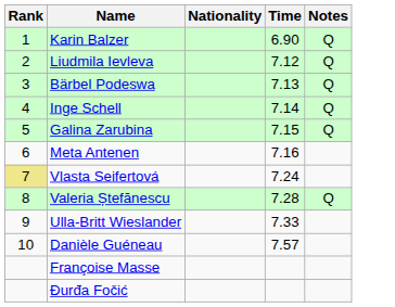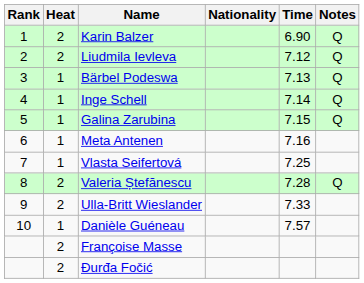+ column: Heat | 2 | 2 | 1 | 1 | 1 | 1 | 1 | 2 | 2 | 1 | 2 | 2
Vlasta Seifertová | Rank: khaki background -> no background
Vlasta Seifertová | Time: 7.24 -> 7.25
